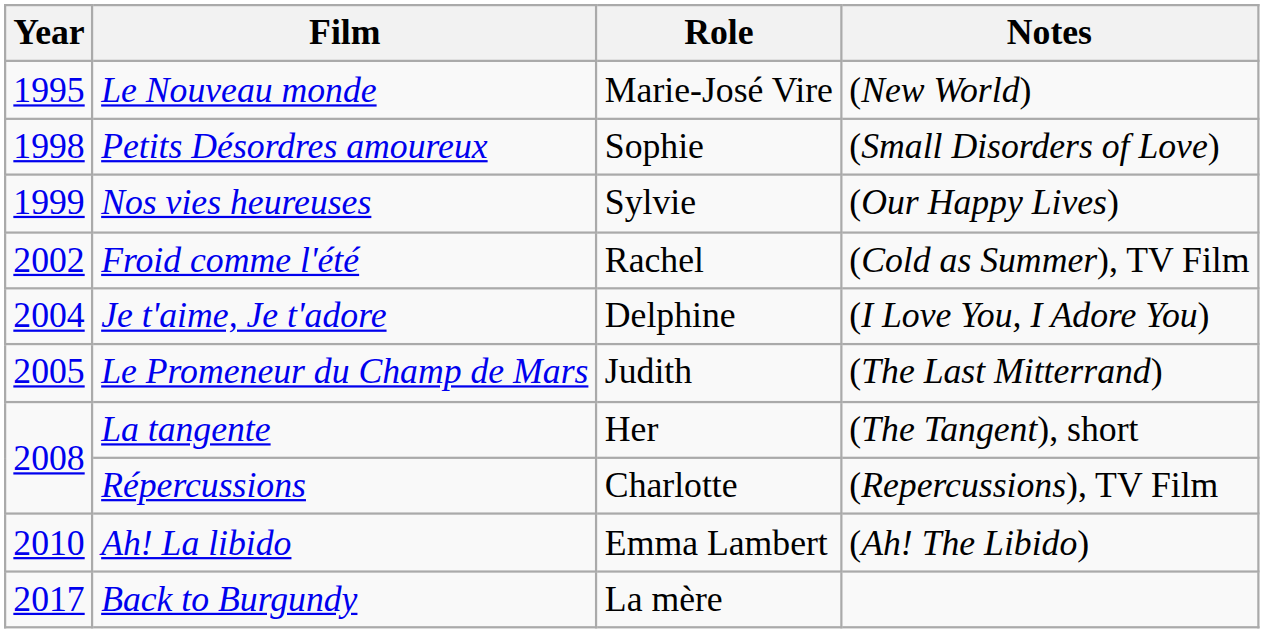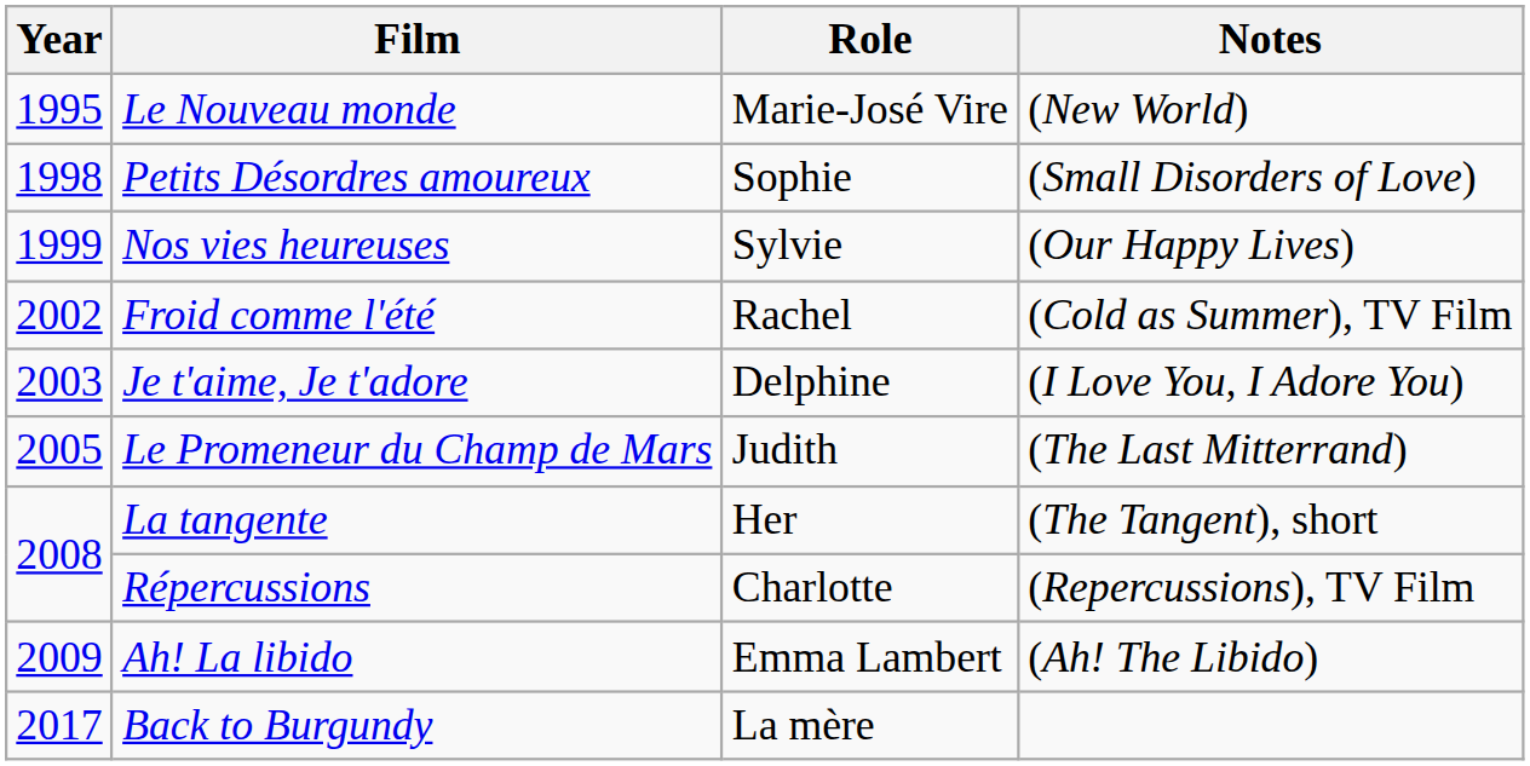Je t'aime, Je t'adore | Year: 2004 -> 2003
Ah! La libido | Year: 2010 -> 2009
